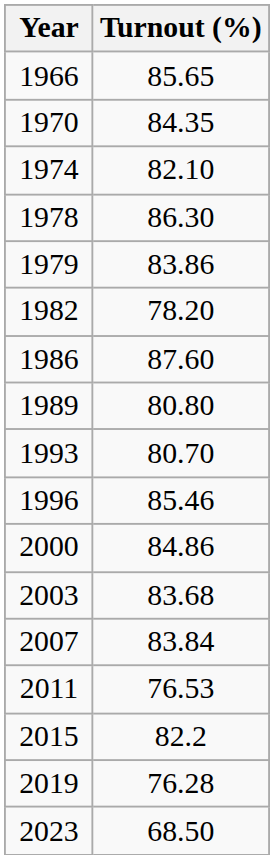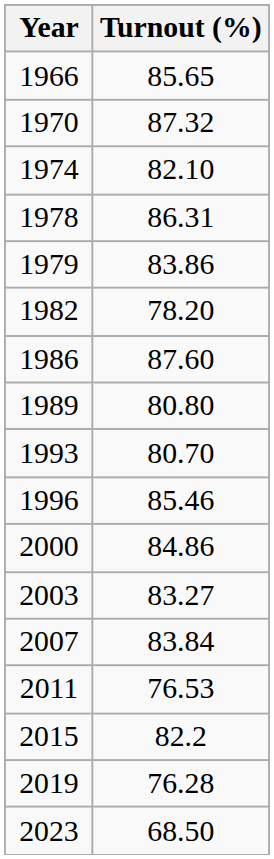1970 | Turnout (%): 84.35 -> 87.32
1978 | Turnout (%): 86.30 -> 86.31
2003 | Turnout (%): 83.68 -> 83.27
